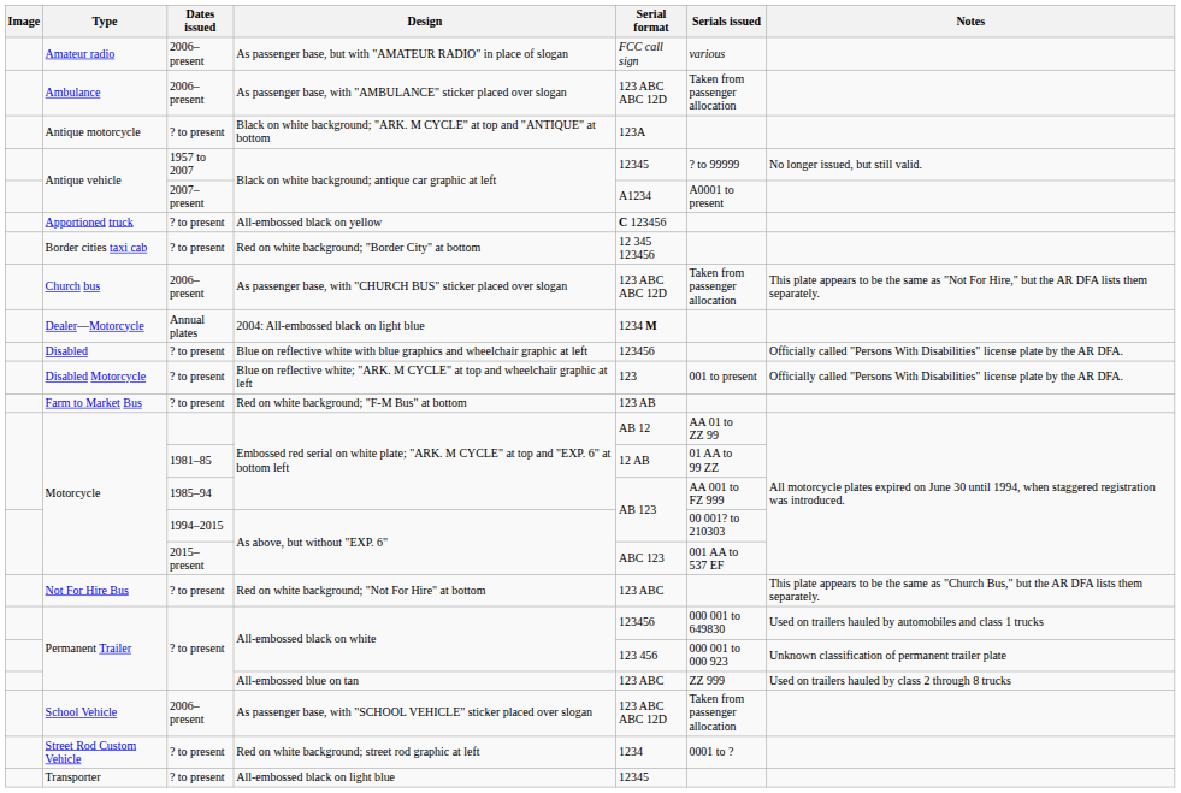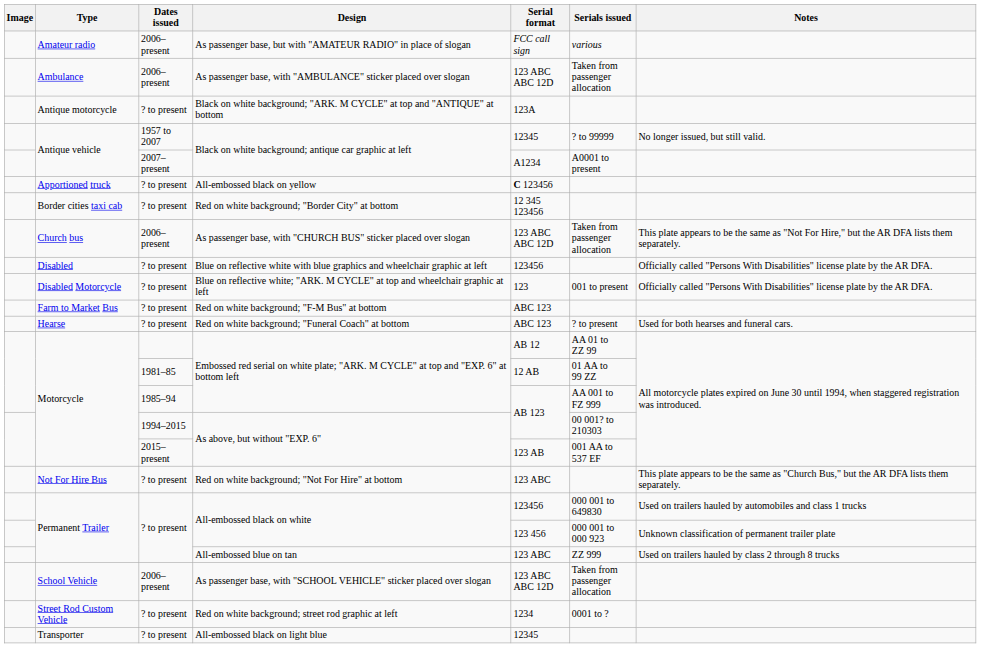- row: Dealer—Motorcycle | Annual plates | 2004: All-embossed black on light blue | 1234 M
Red on white background; "F-M Bus" at bottom | Serial format: 123 AB -> ABC 123
+ row: Hearse | ? to present | Red on white background; "Funeral Coach" at bottom | ABC 123 | ? to present | Used for both hearses and funeral cars.
2015–present / As above, but without "EXP. 6" | Serial format: ABC 123 -> 123 AB
